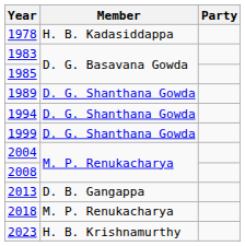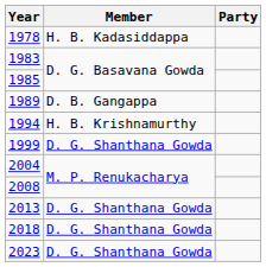1989 | Member: D. G. Shanthana Gowda -> D. B. Gangappa
1994 | Member: D. G. Shanthana Gowda -> H. B. Krishnamurthy
2013 | Member: D. B. Gangappa -> D. G. Shanthana Gowda
2018 | Member: M. P. Renukacharya -> D. G. Shanthana Gowda
2023 | Member: H. B. Krishnamurthy -> D. G. Shanthana Gowda
